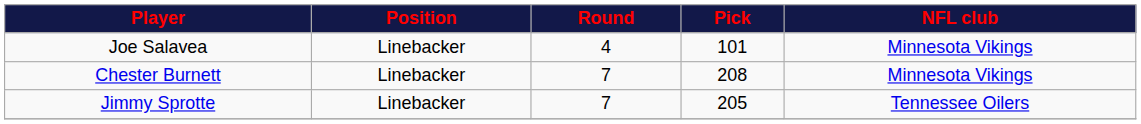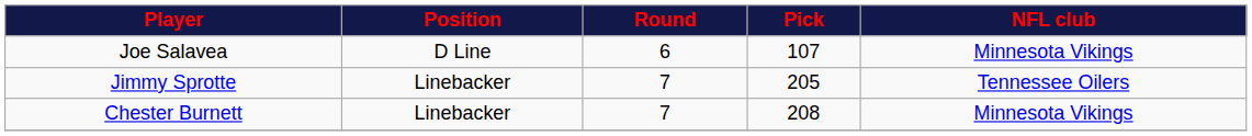Joe Salavea | Position: Linebacker -> D Line
Joe Salavea | Round: 4 -> 6
Joe Salavea | Pick: 101 -> 107
rows swapped: Jimmy Sprotte <-> Chester Burnett
